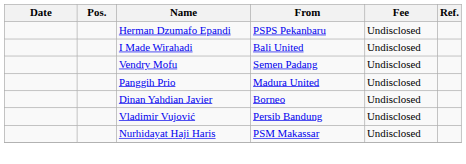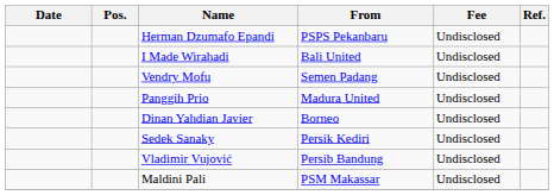+ row: Sedek Sanaky | Persik Kediri | Undisclosed
- row: Nurhidayat Haji Haris | PSM Makassar | Undisclosed
+ row: Maldini Pali | PSM Makassar | Undisclosed
